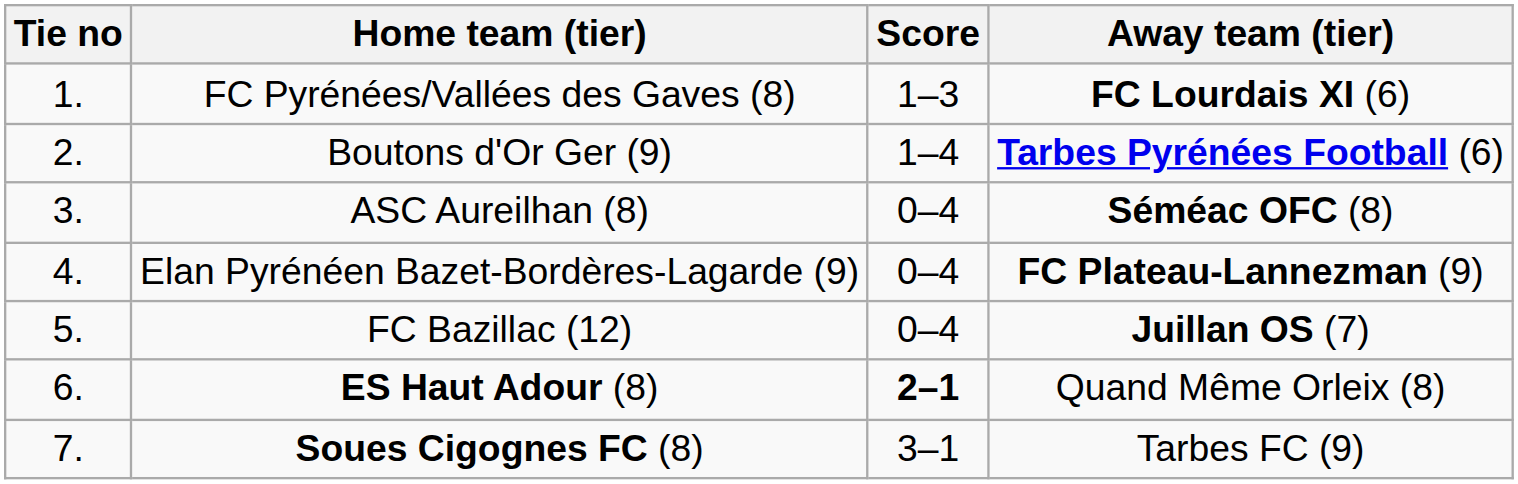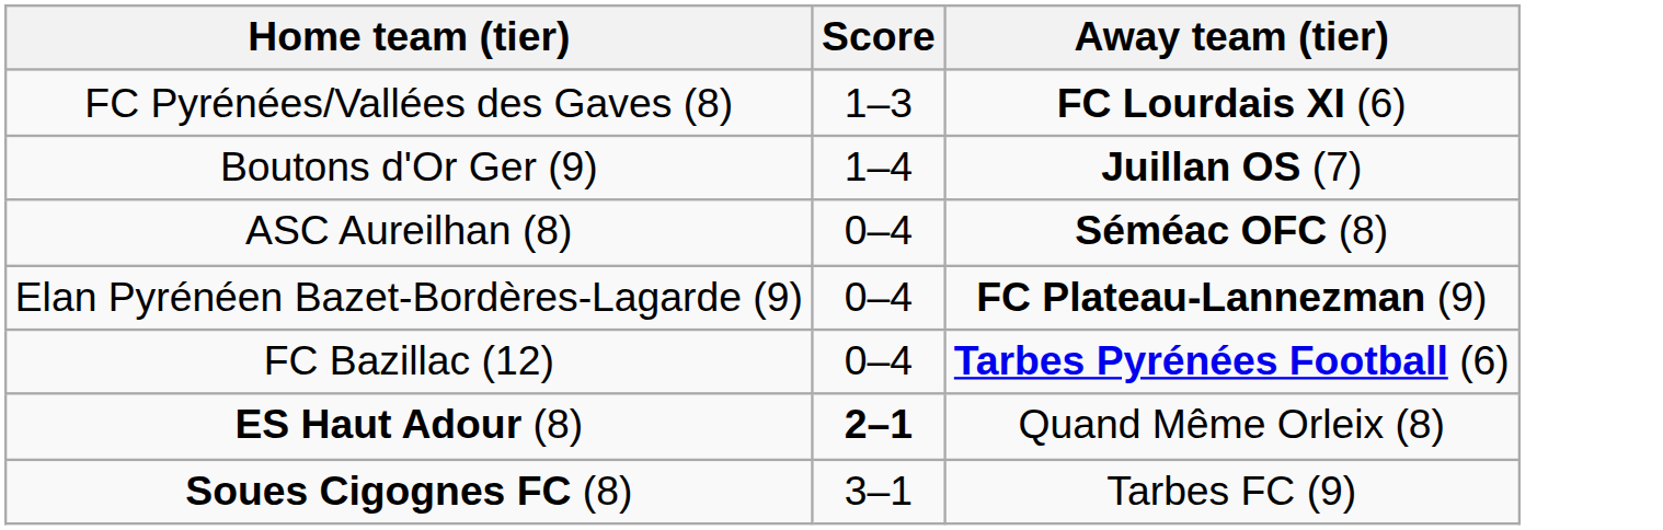- column: Tie no | 1. | 2. | 3. | 4. | 5. | 6. | 7.
Boutons d'Or Ger (9) | Away team (tier): Tarbes Pyrénées Football (6) -> Juillan OS (7)
FC Bazillac (12) | Away team (tier): Juillan OS (7) -> Tarbes Pyrénées Football (6)
